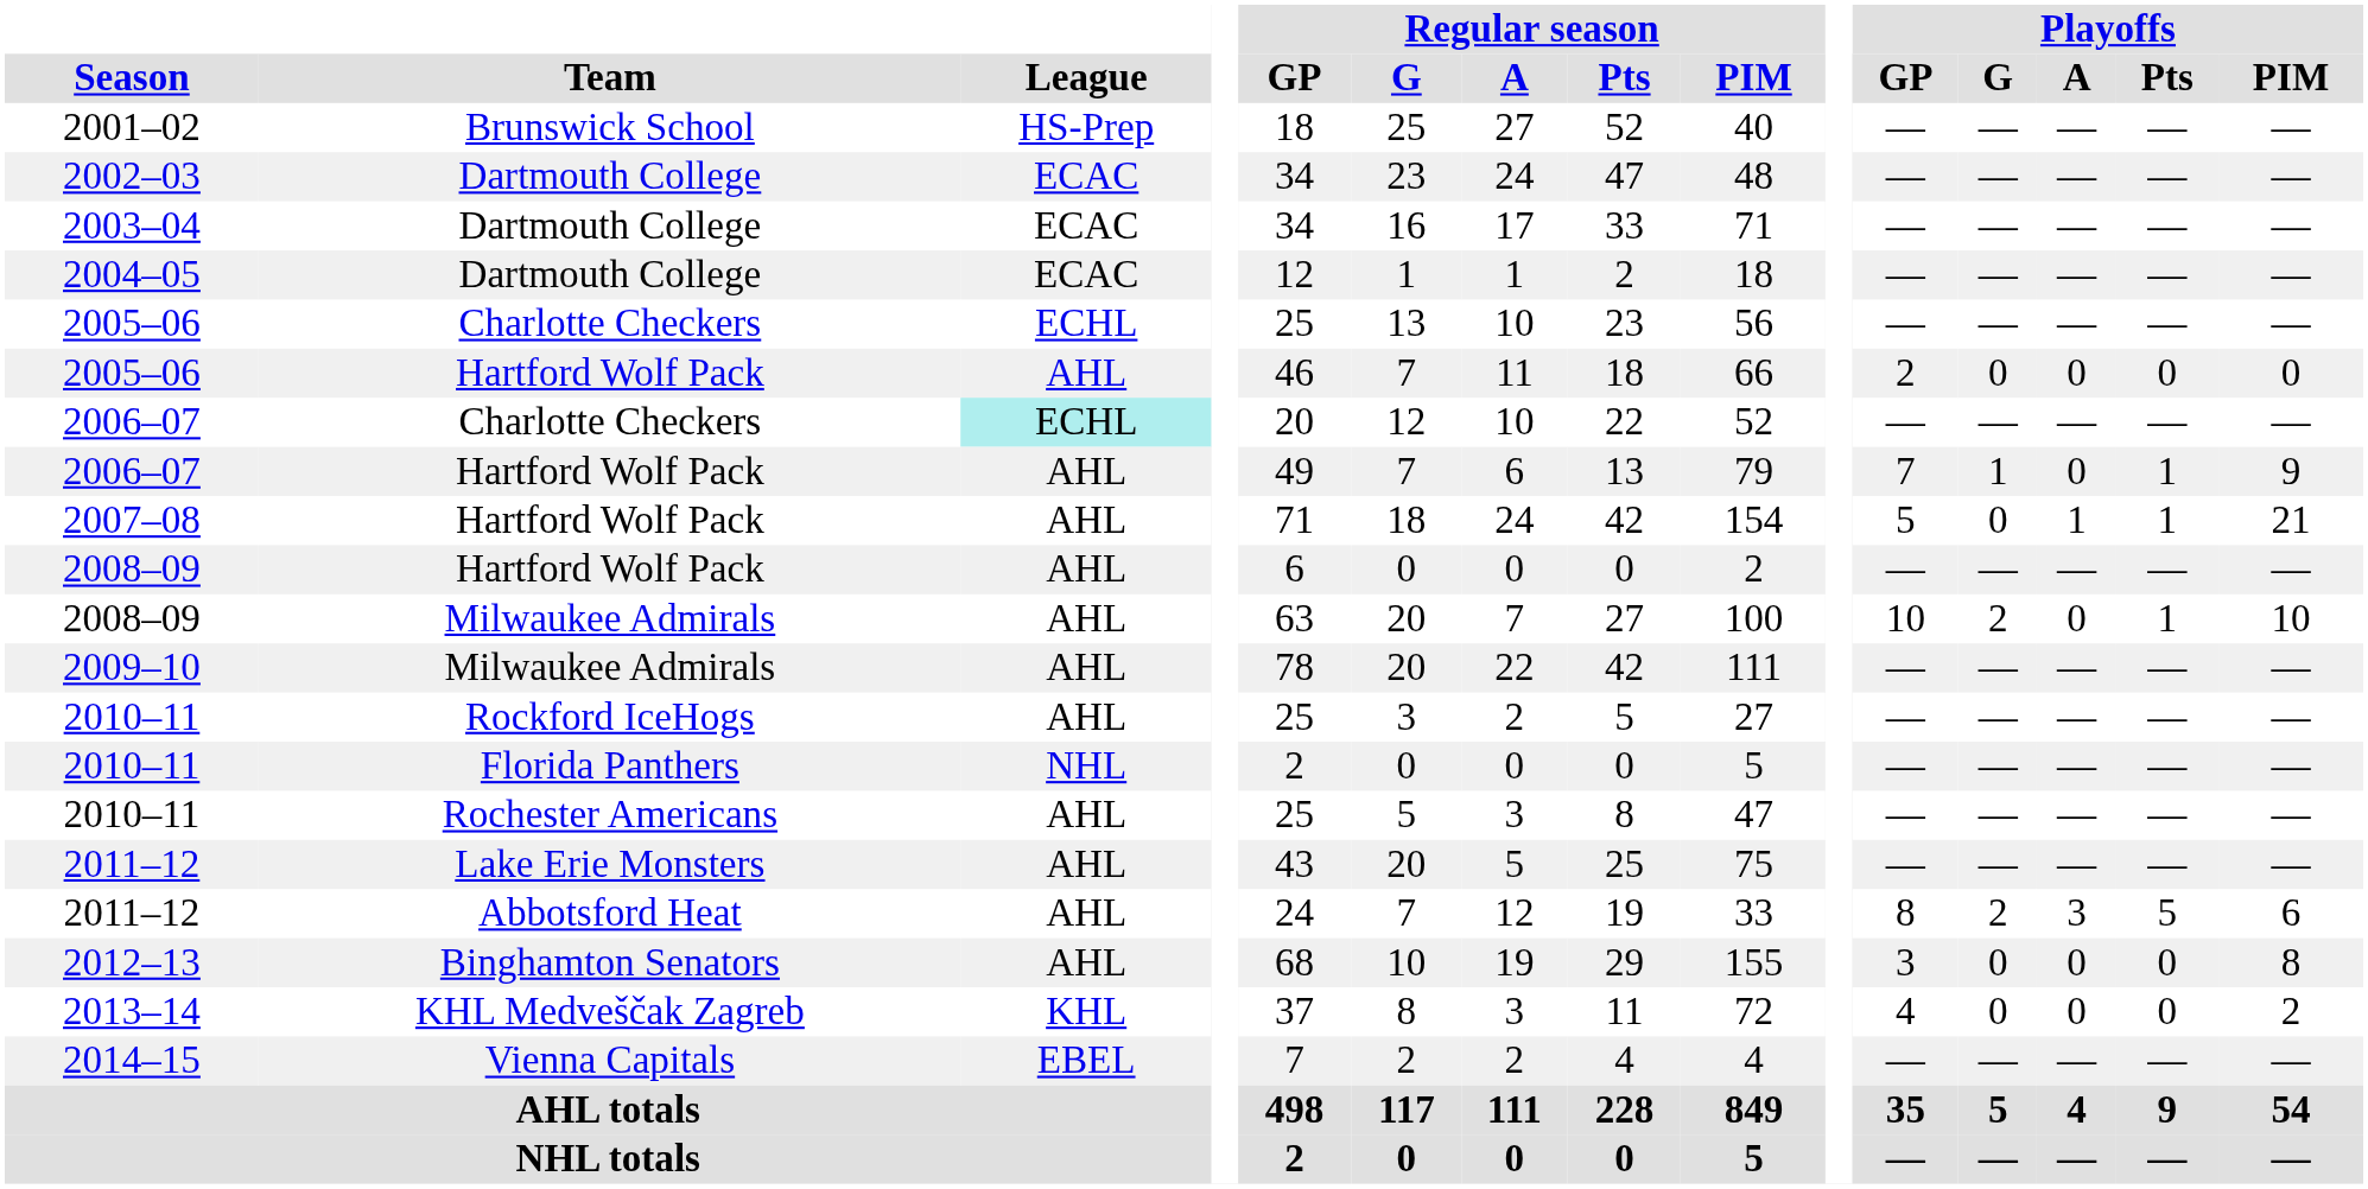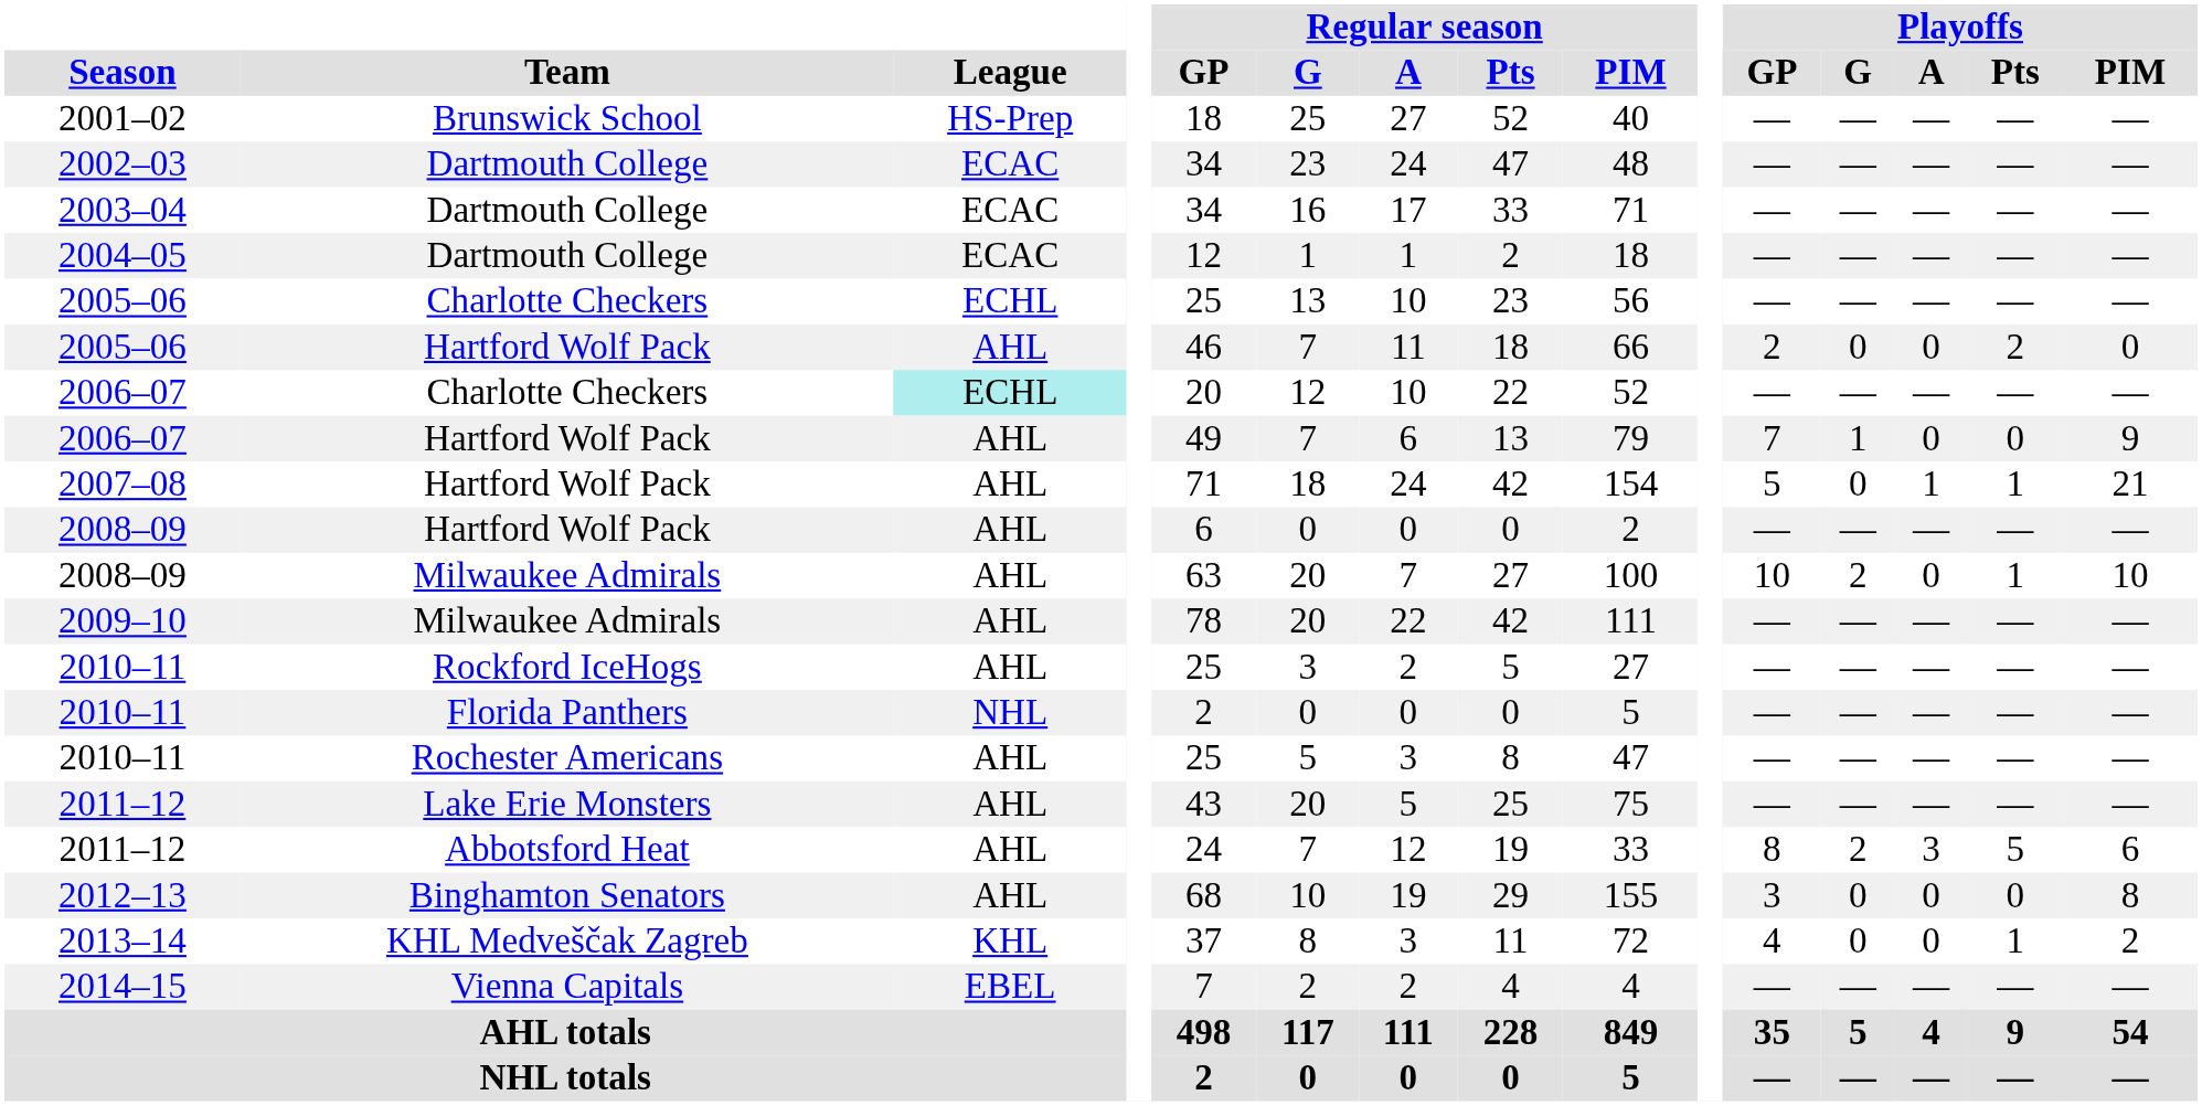2005–06 / Hartford Wolf Pack | Playoffs / Pts: 0 -> 2
2006–07 / Hartford Wolf Pack | Playoffs / Pts: 1 -> 0
2013–14 | Playoffs / Pts: 0 -> 1
